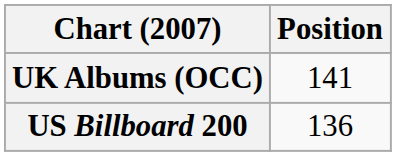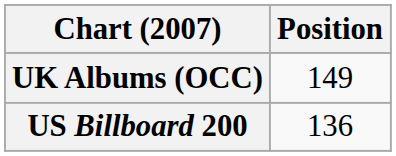UK Albums (OCC) | Position: 141 -> 149
